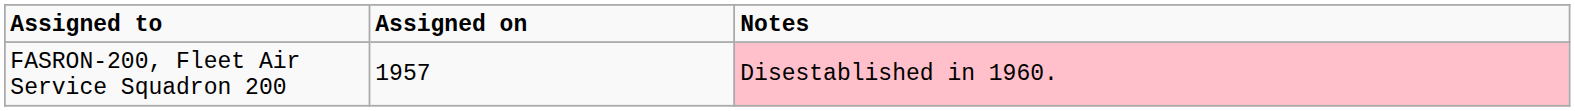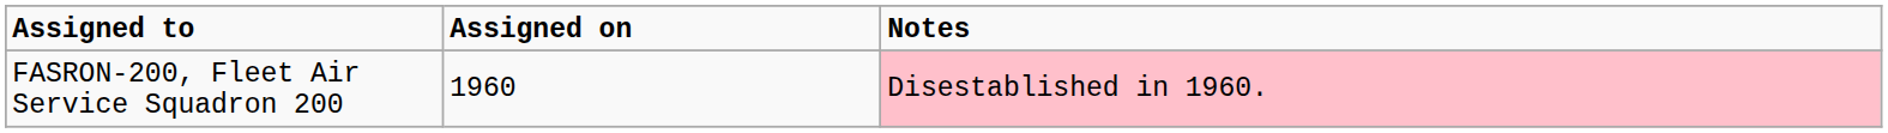FASRON-200, Fleet Air Service Squadron 200 | Assigned on: 1957 -> 1960
